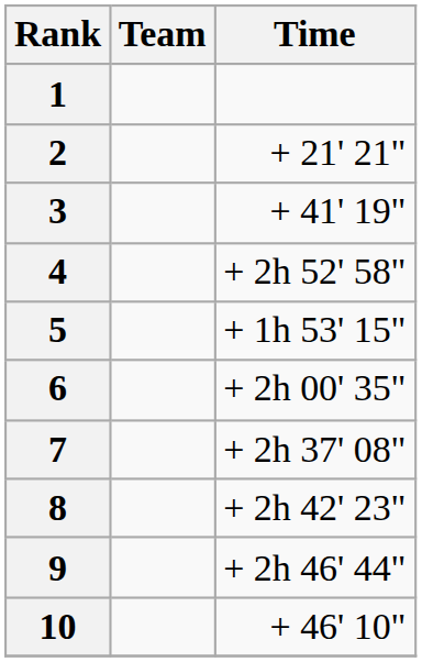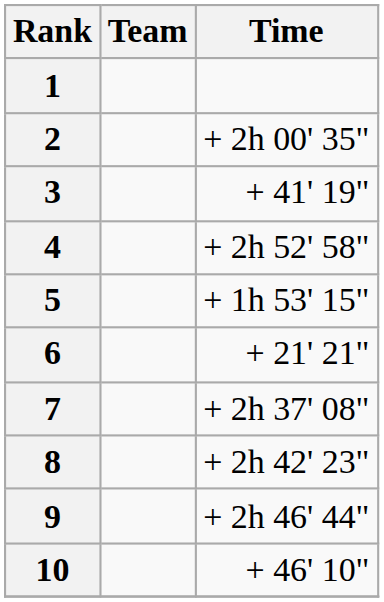2 | Time: + 21' 21" -> + 2h 00' 35"
6 | Time: + 2h 00' 35" -> + 21' 21"
